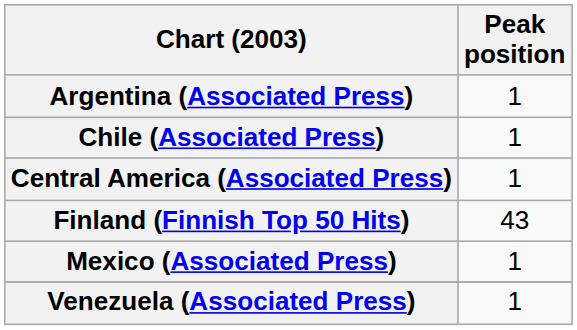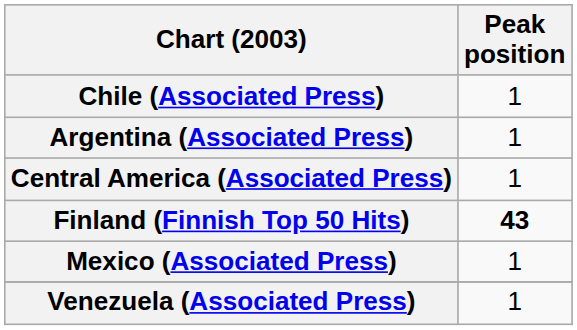rows swapped: Argentina (Associated Press) <-> Chile (Associated Press)
Finland (Finnish Top 50 Hits) | Peak position: normal -> bold
